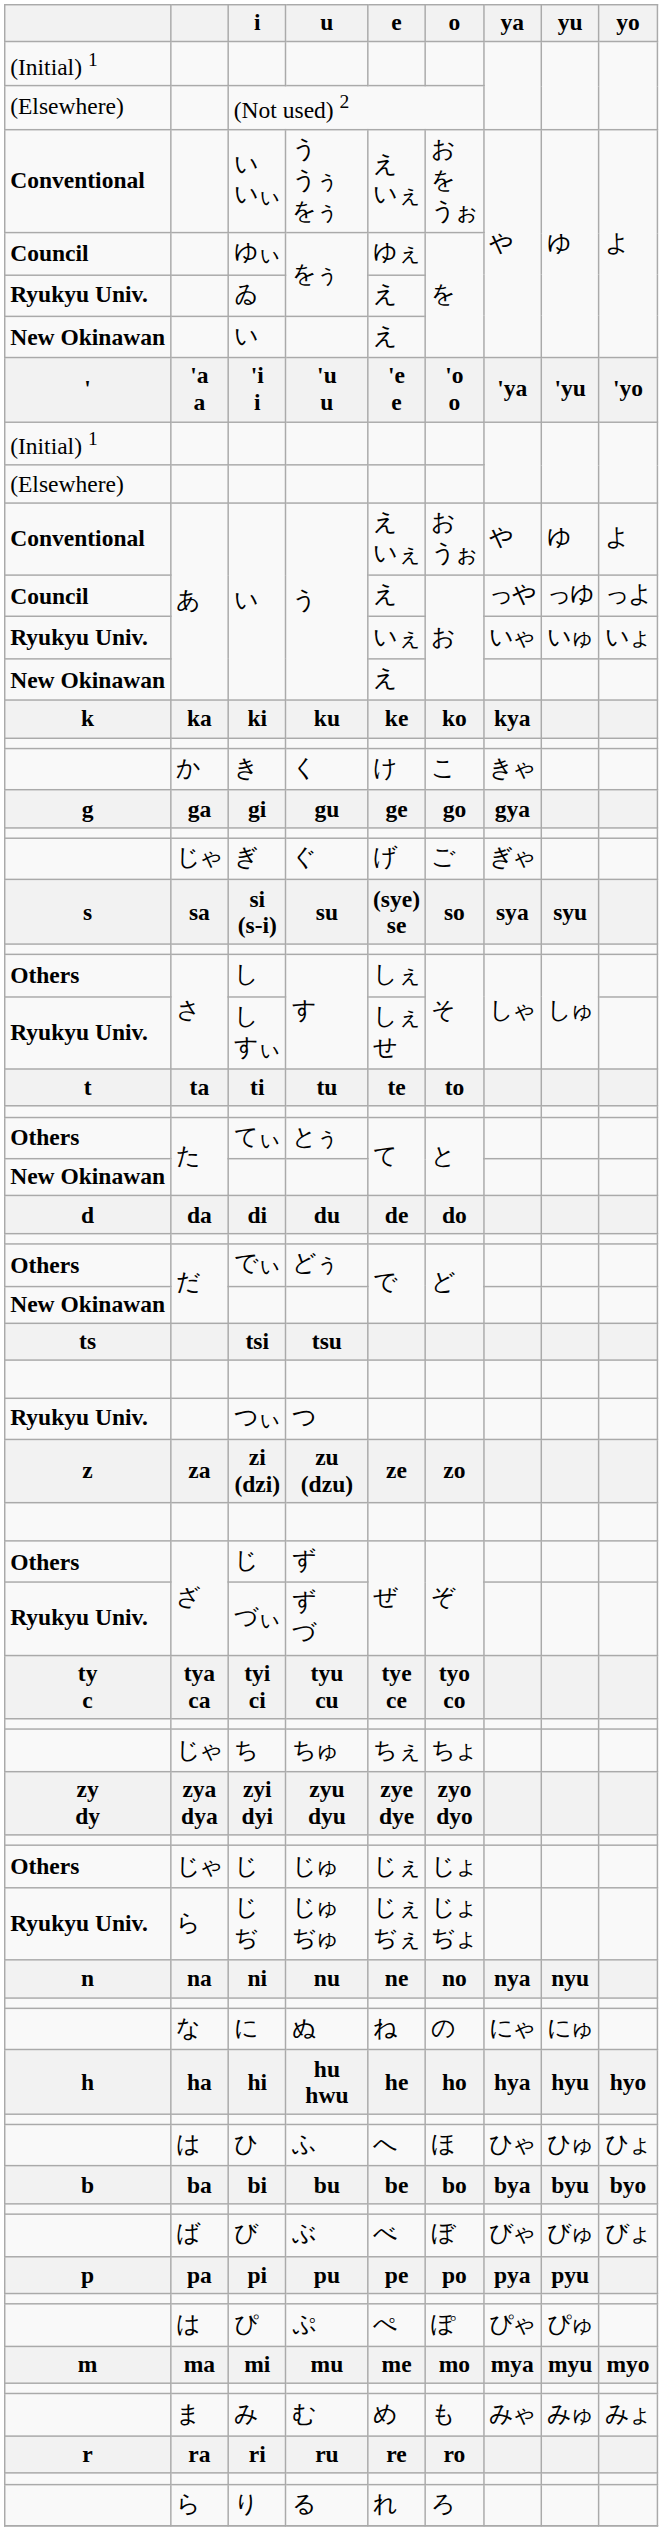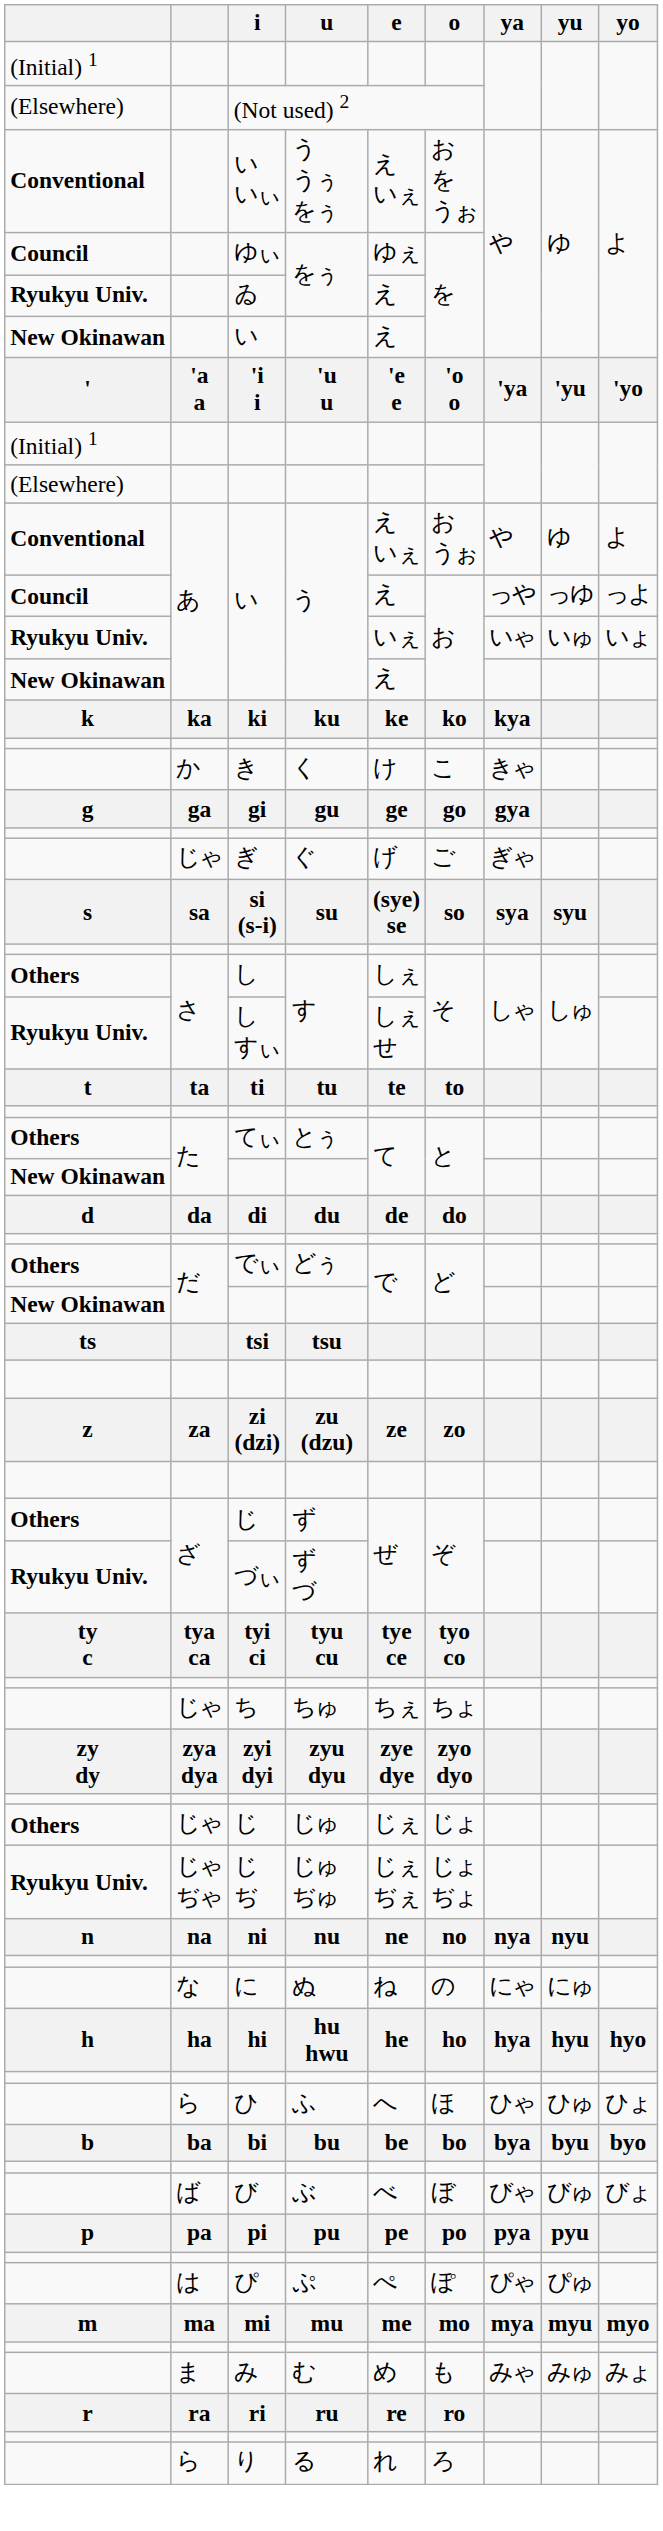- row: Ryukyu Univ. | つぃ | つ
じ ぢ | column 2: ら -> じゃ ぢゃ
ひ | column 2: は -> ら
